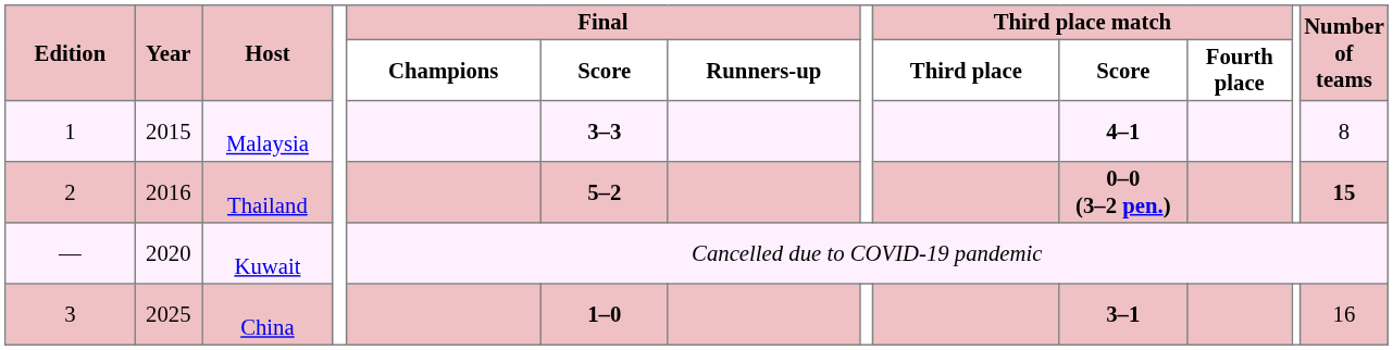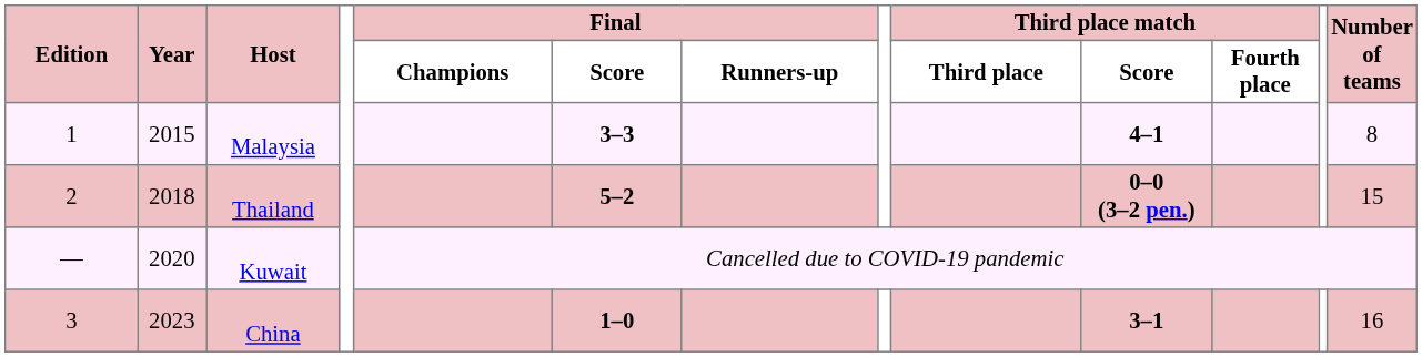Thailand | Year: 2016 -> 2018
Thailand | Number of teams: bold -> normal
China | Year: 2025 -> 2023
